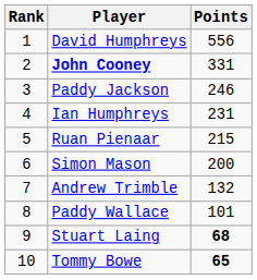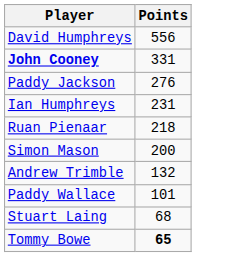- column: Rank | 1 | 2 | 3 | 4 | 5 | 6 | 7 | 8 | 9 | 10
Paddy Jackson | Points: 246 -> 276
Ruan Pienaar | Points: 215 -> 218
Stuart Laing | Points: bold -> normal
